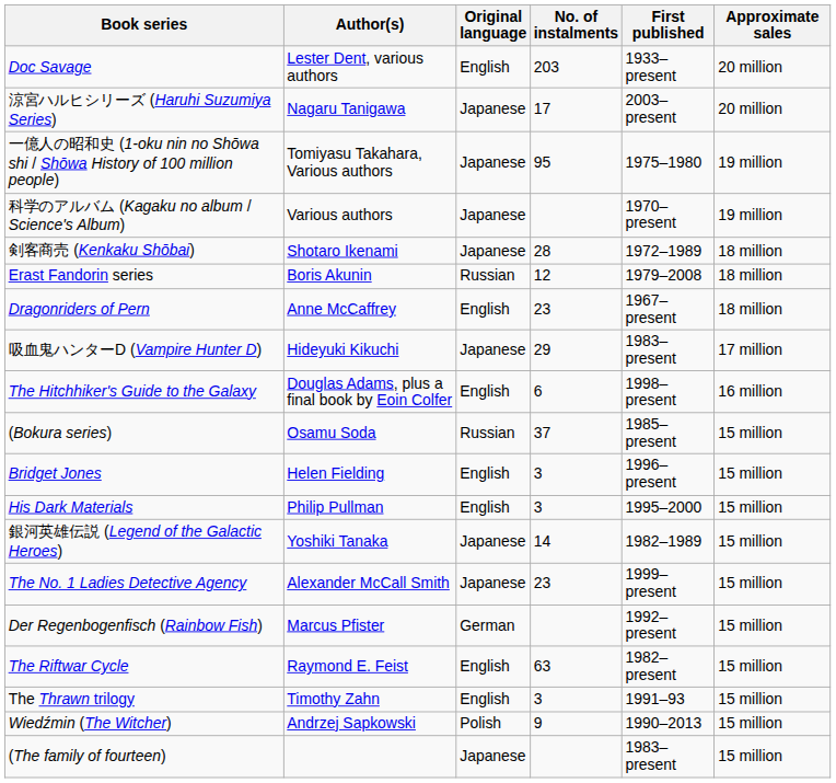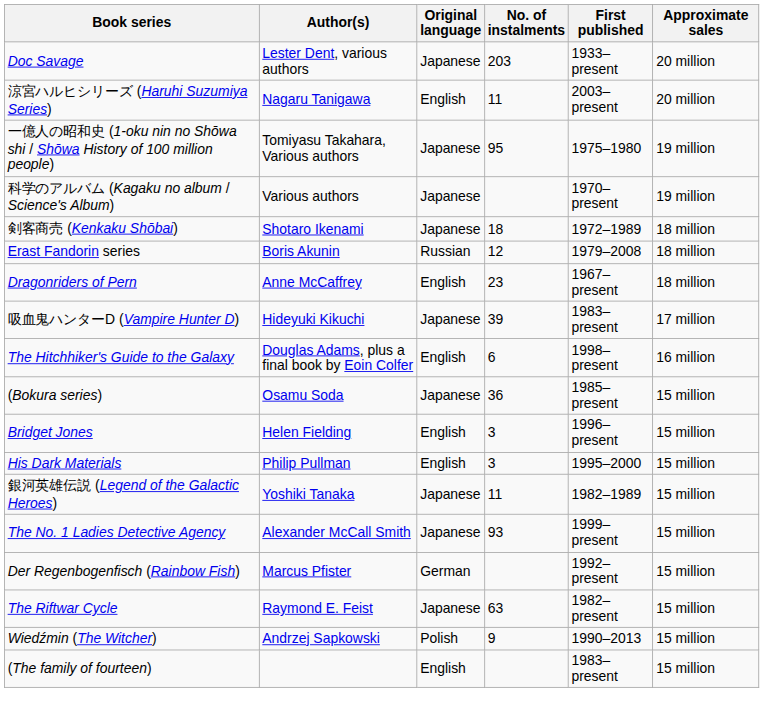Doc Savage | Original language: English -> Japanese
涼宮ハルヒシリーズ (Haruhi Suzumiya Series) | Original language: Japanese -> English
涼宮ハルヒシリーズ (Haruhi Suzumiya Series) | No. of instalments: 17 -> 11
剣客商売 (Kenkaku Shōbai) | No. of instalments: 28 -> 18
吸血鬼ハンターD (Vampire Hunter D) | No. of instalments: 29 -> 39
(Bokura series) | Original language: Russian -> Japanese
(Bokura series) | No. of instalments: 37 -> 36
銀河英雄伝説 (Legend of the Galactic Heroes) | No. of instalments: 14 -> 11
The No. 1 Ladies Detective Agency | No. of instalments: 23 -> 93
The Riftwar Cycle | Original language: English -> Japanese
- row: The Thrawn trilogy | Timothy Zahn | English | 3 | 1991–93 | 15 million
(The family of fourteen) | Original language: Japanese -> English
